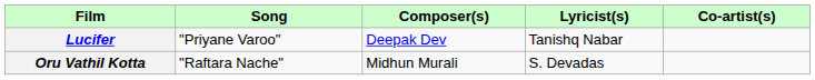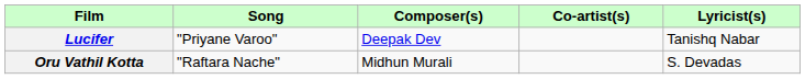columns swapped: Lyricist(s) <-> Co-artist(s)
